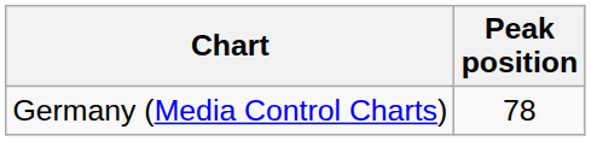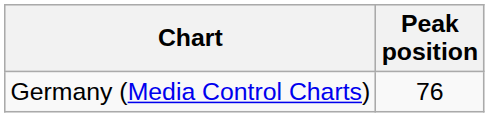Germany (Media Control Charts) | Peak position: 78 -> 76
